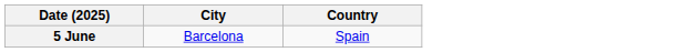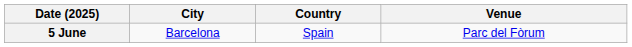+ column: Venue | Parc del Fòrum
